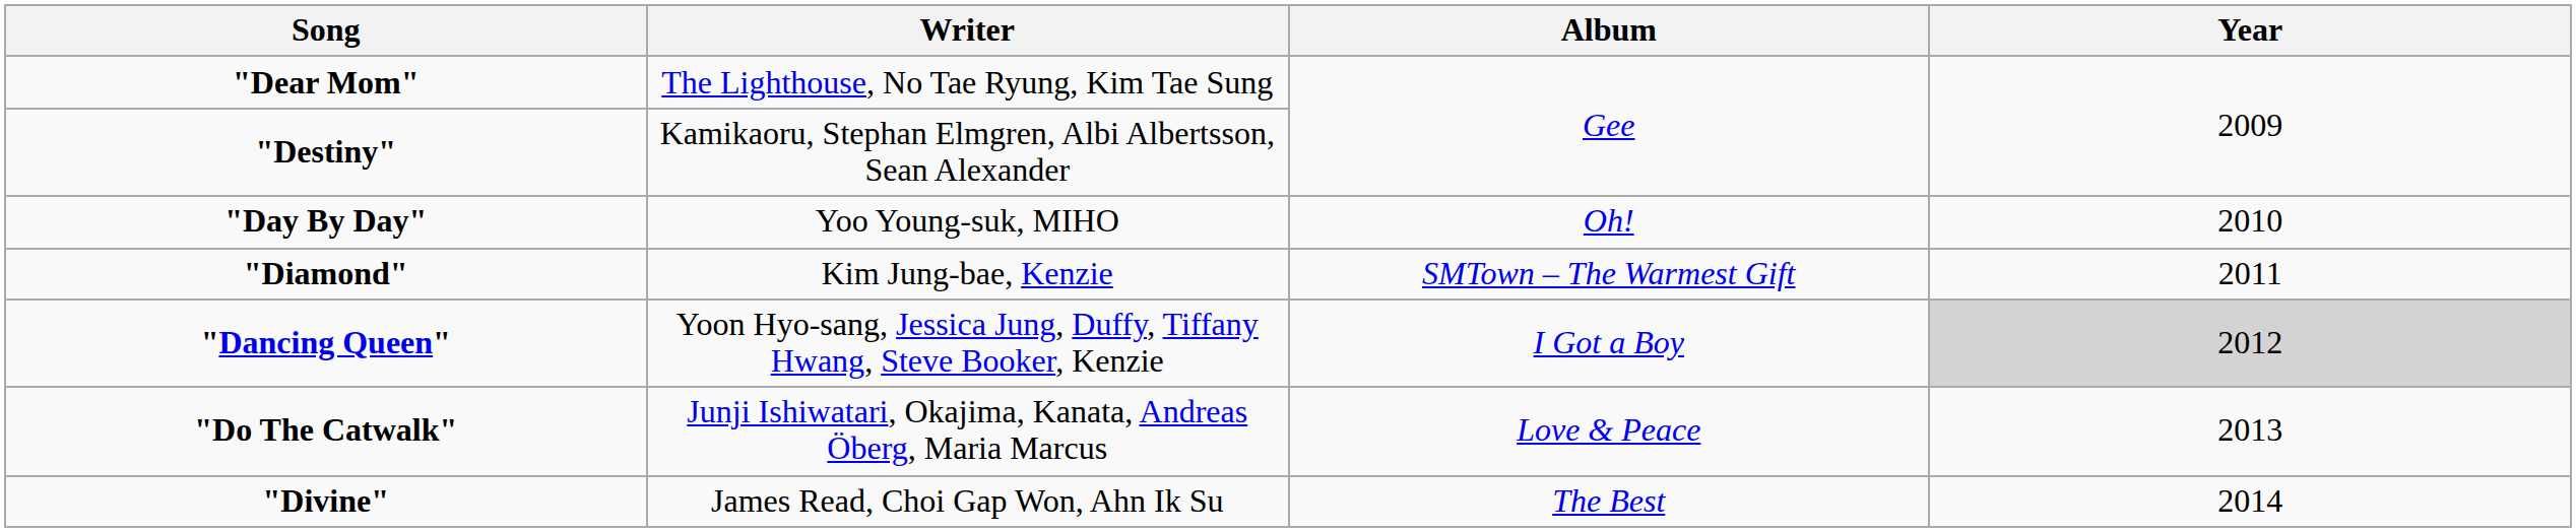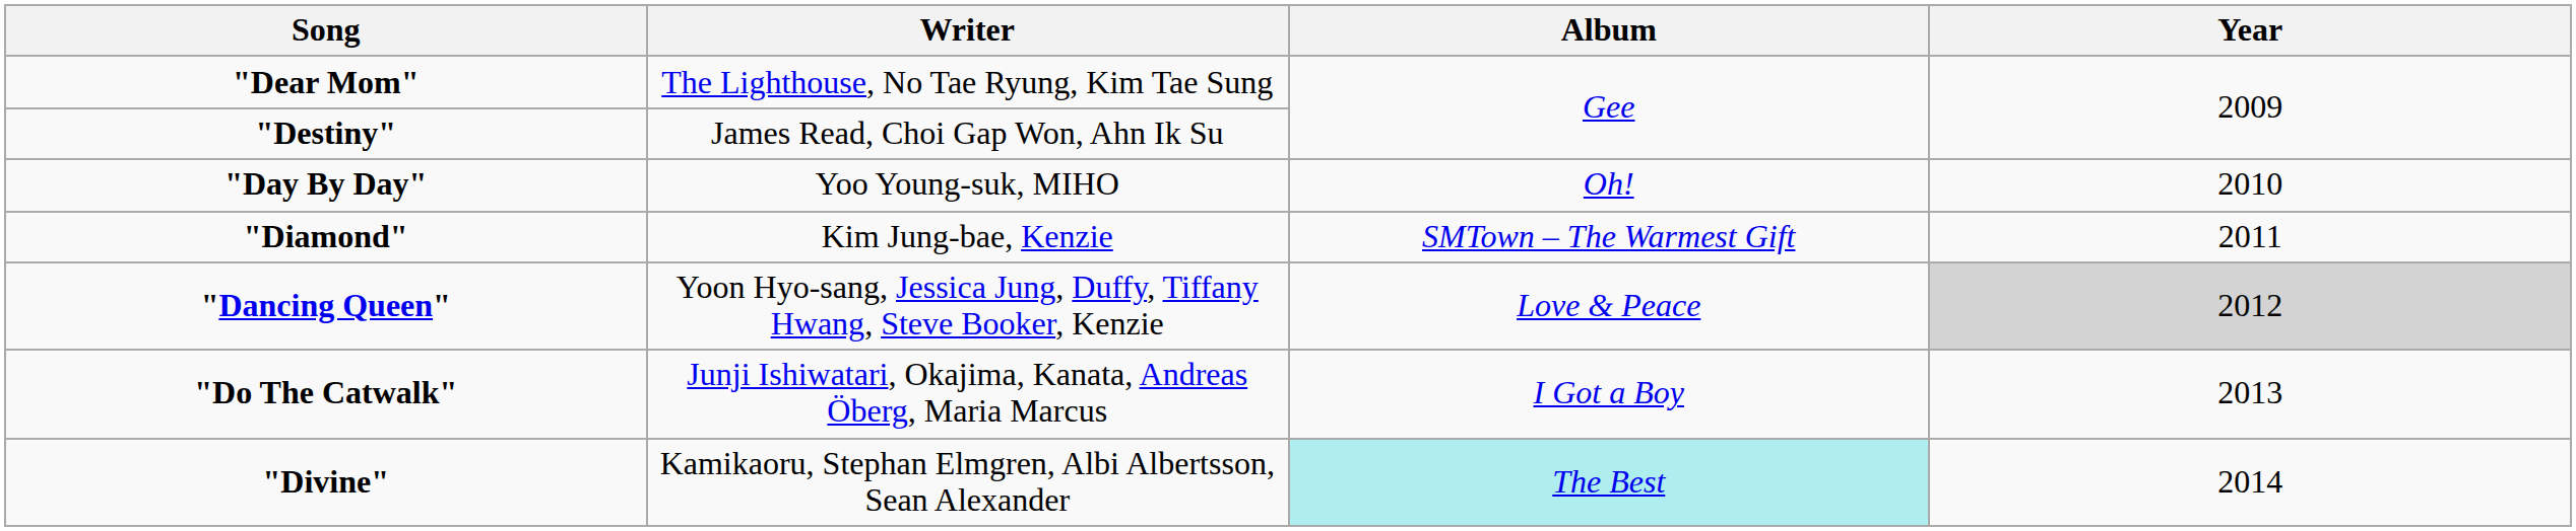"Destiny" | Writer: Kamikaoru, Stephan Elmgren, Albi Albertsson, Sean Alexander -> James Read, Choi Gap Won, Ahn Ik Su
"Dancing Queen" | Album: I Got a Boy -> Love & Peace
"Do The Catwalk" | Album: Love & Peace -> I Got a Boy
"Divine" | Writer: James Read, Choi Gap Won, Ahn Ik Su -> Kamikaoru, Stephan Elmgren, Albi Albertsson, Sean Alexander
"Divine" | Album: no background -> paleturquoise background
